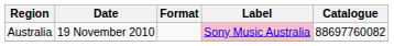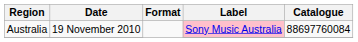Australia | Catalogue: 88697760082 -> 88697760084
